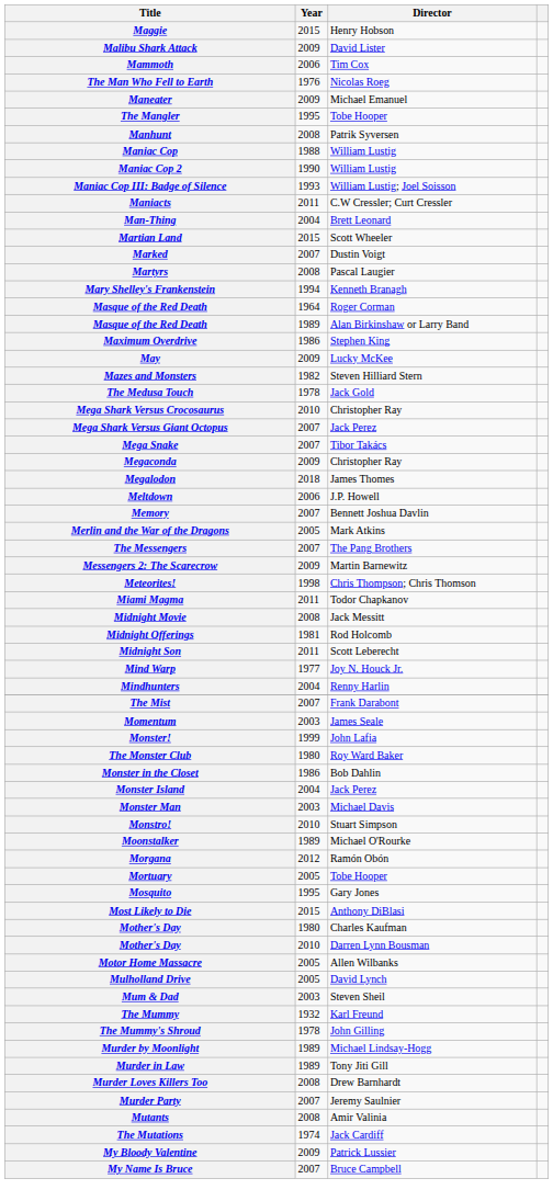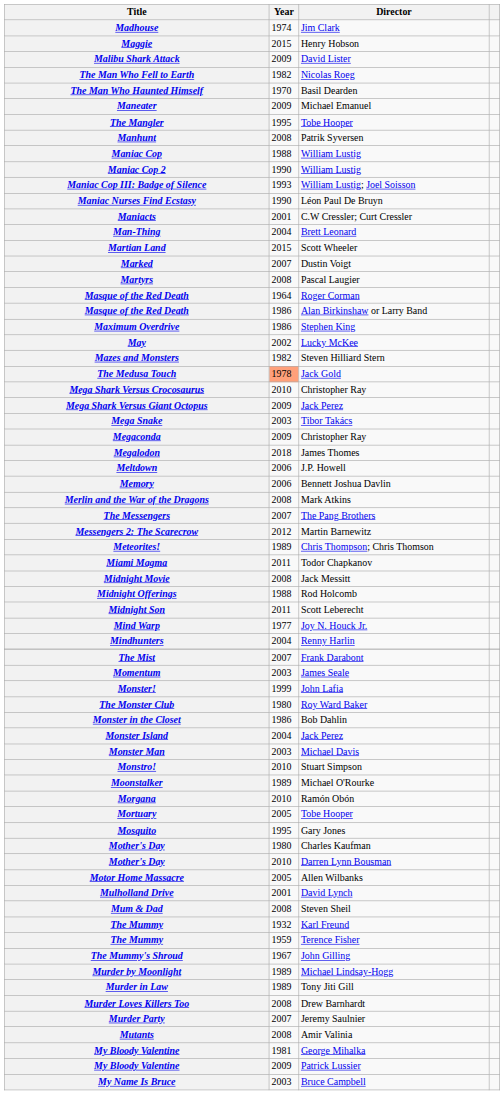+ row: Madhouse | 1974 | Jim Clark
- row: Mammoth | 2006 | Tim Cox
The Man Who Fell to Earth | Year: 1976 -> 1982
+ row: The Man Who Haunted Himself | 1970 | Basil Dearden
+ row: Maniac Nurses Find Ecstasy | 1990 | Léon Paul De Bruyn
Maniacts | Year: 2011 -> 2001
- row: Mary Shelley's Frankenstein | 1994 | Kenneth Branagh
Masque of the Red Death / Alan Birkinshaw or Larry Band | Year: 1989 -> 1986
May | Year: 2009 -> 2002
The Medusa Touch | Year: no background -> lightsalmon background
Mega Shark Versus Giant Octopus | Year: 2007 -> 2009
Mega Snake | Year: 2007 -> 2003
Memory | Year: 2007 -> 2006
Merlin and the War of the Dragons | Year: 2005 -> 2008
Messengers 2: The Scarecrow | Year: 2009 -> 2012
Meteorites! | Year: 1998 -> 1989
Midnight Offerings | Year: 1981 -> 1988
Morgana | Year: 2012 -> 2010
- row: Most Likely to Die | 2015 | Anthony DiBlasi
Mulholland Drive | Year: 2005 -> 2001
Mum & Dad | Year: 2003 -> 2008
+ row: The Mummy | 1959 | Terence Fisher
The Mummy's Shroud | Year: 1978 -> 1967
- row: The Mutations | 1974 | Jack Cardiff
+ row: My Bloody Valentine | 1981 | George Mihalka
My Name Is Bruce | Year: 2007 -> 2003
